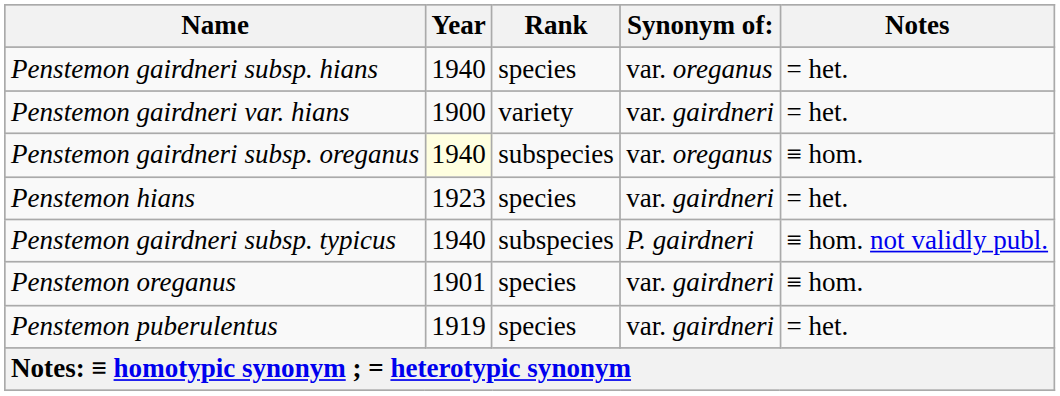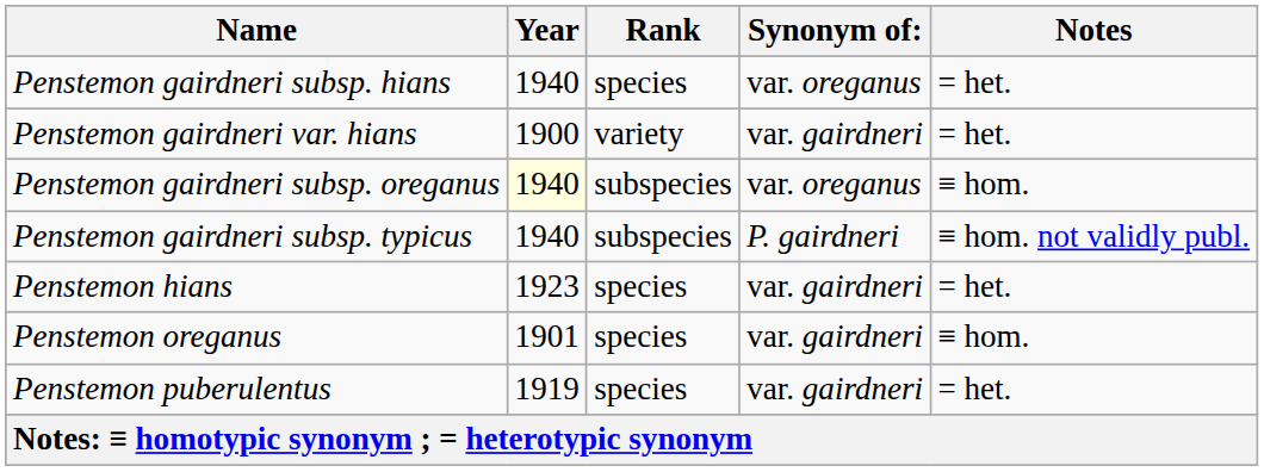rows swapped: Penstemon gairdneri subsp. typicus <-> Penstemon hians
